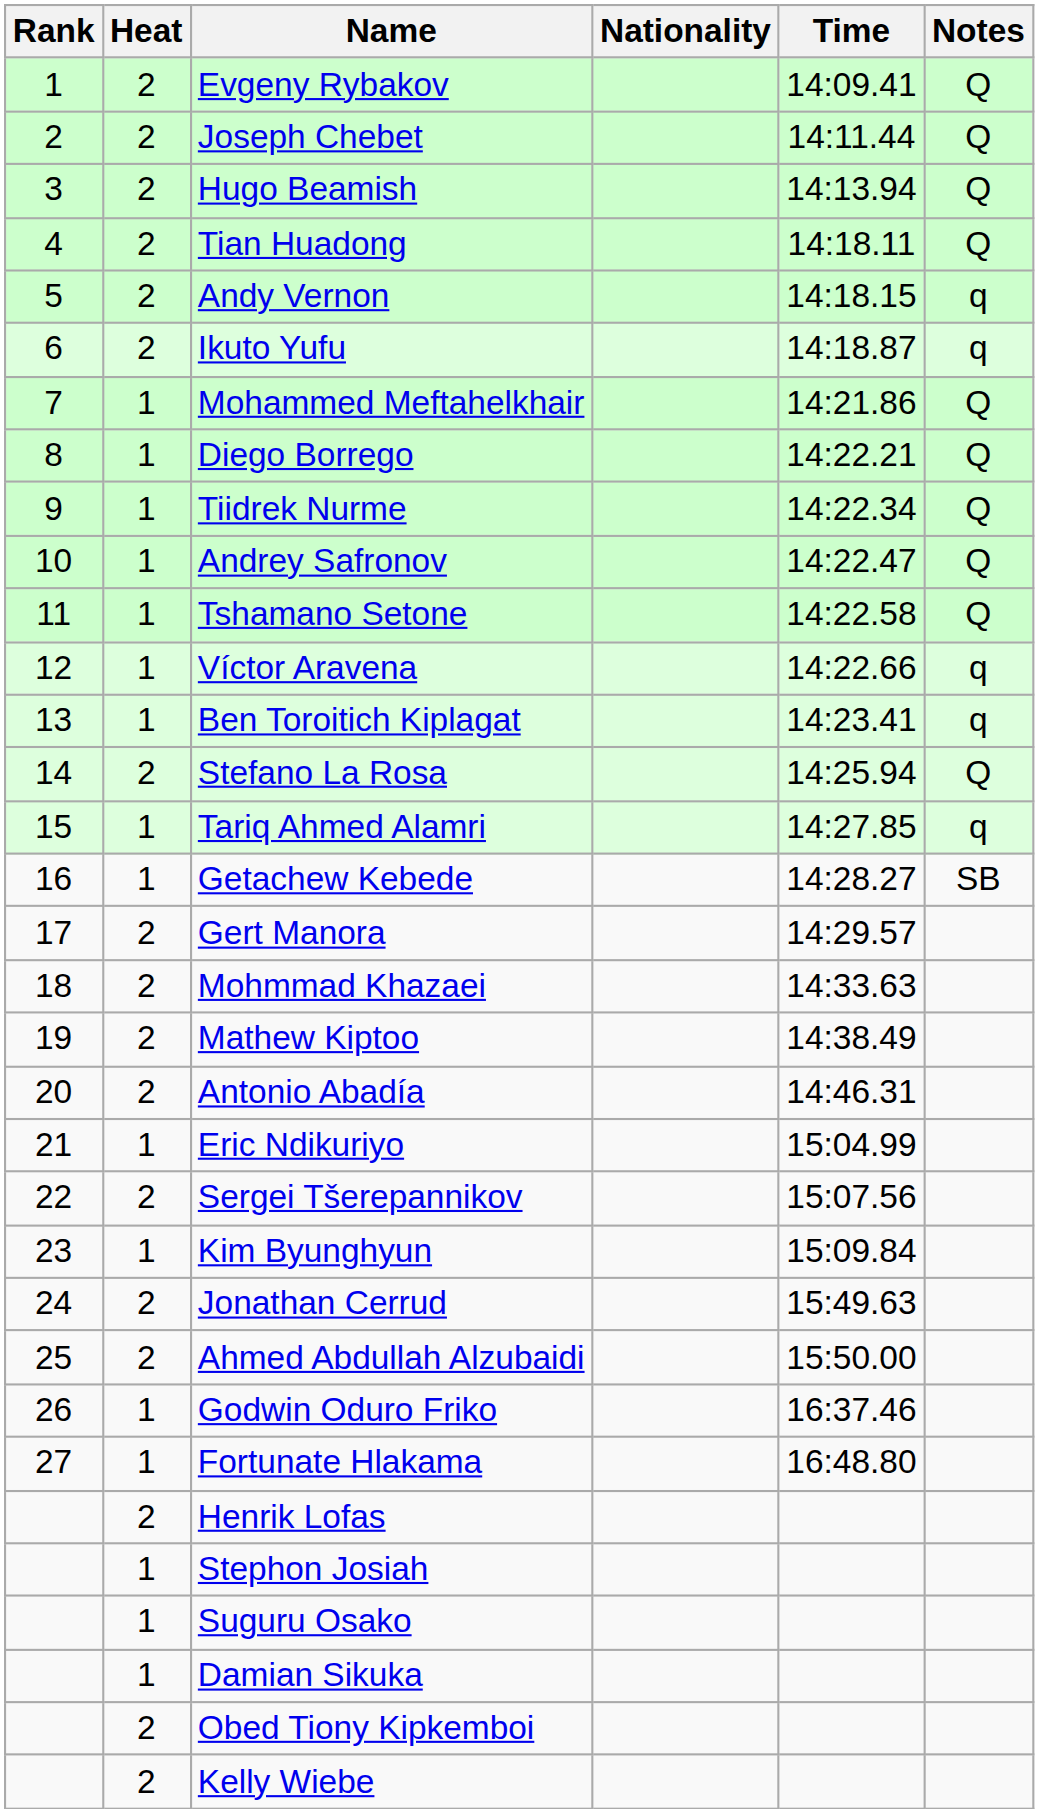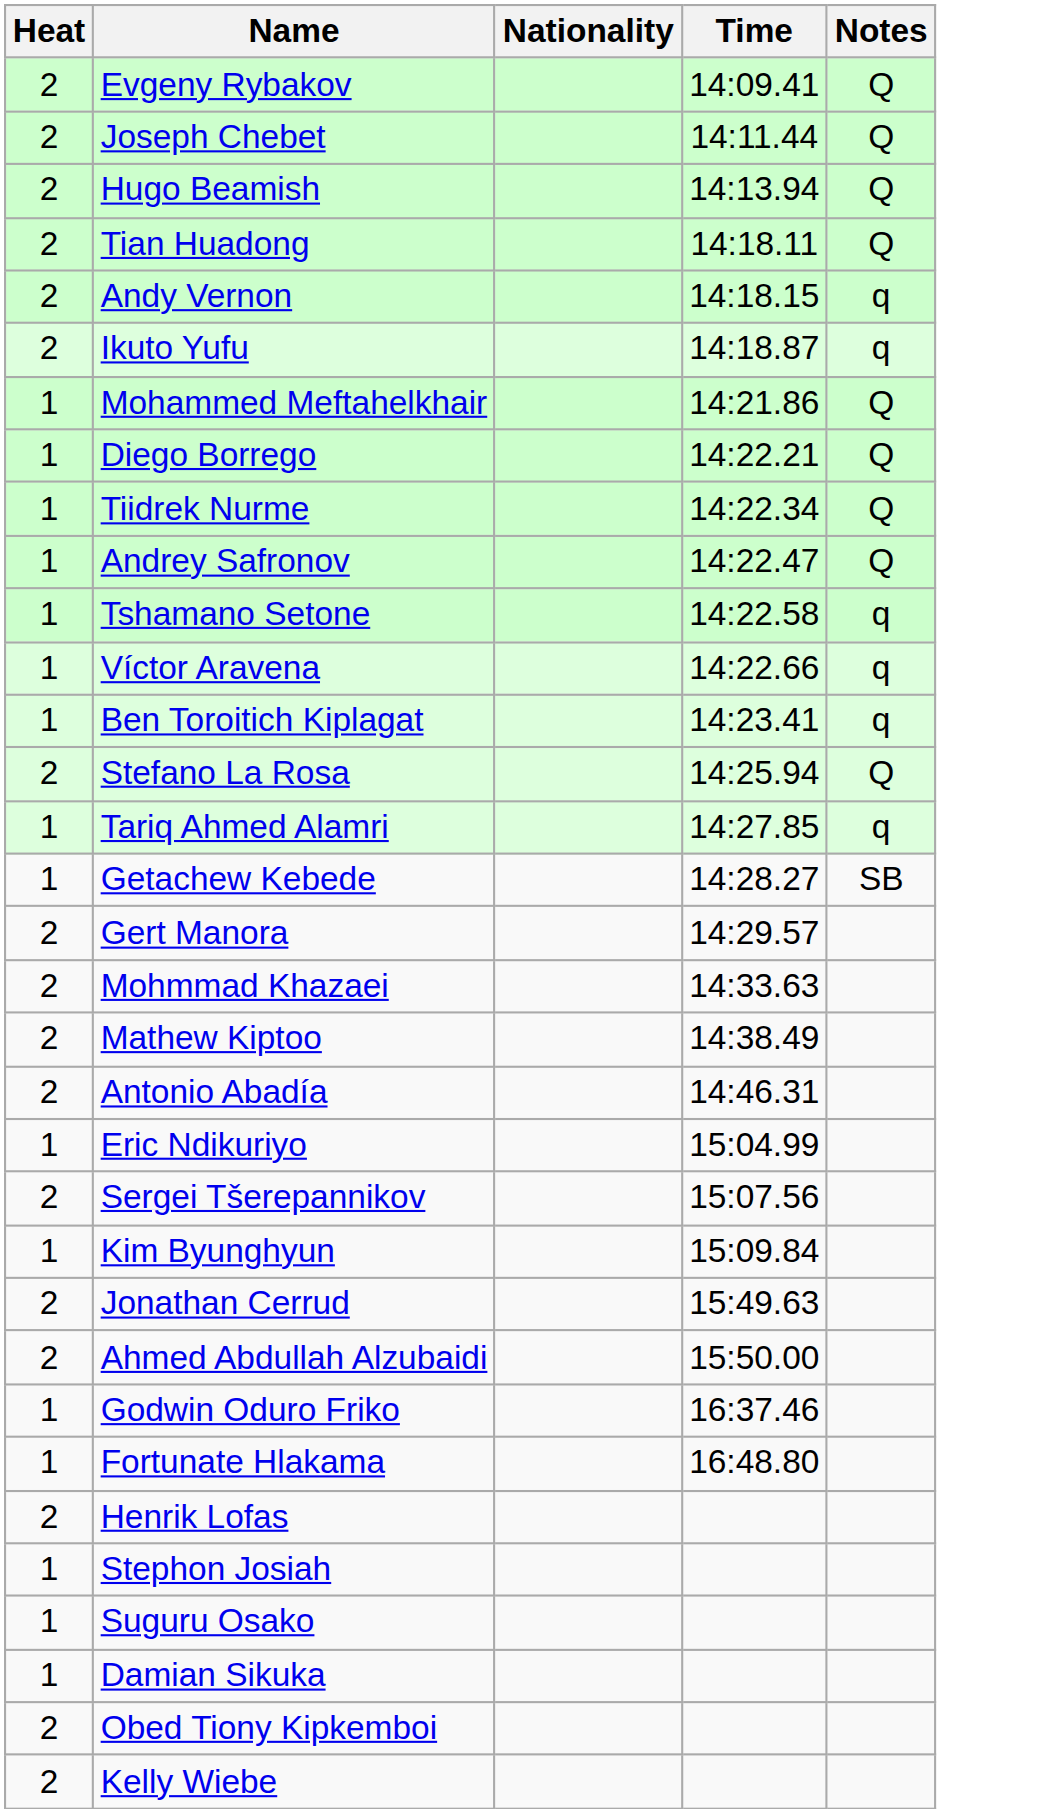- column: Rank | 1 | 2 | 3 | 4 | 5 | 6 | 7 | 8 | 9 | 10 | 11 | 12 | 13 | 14 | 15 | 16 | 17 | 18 | 19 | 20 | 21 | 22 | 23 | 24 | 25 | 26 | 27
Tshamano Setone | Notes: Q -> q
